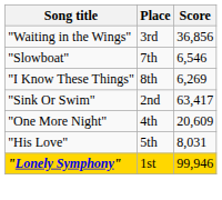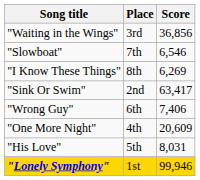+ row: "Wrong Guy" | 6th | 7,406
